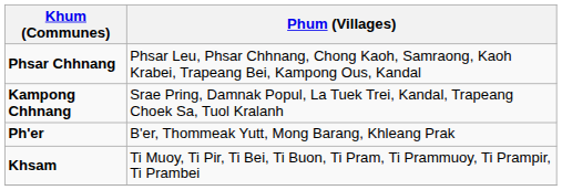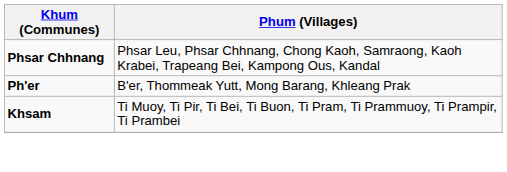- row: Kampong Chhnang | Srae Pring, Damnak Popul, La Tuek Trei, Kandal, Trapeang Choek Sa, Tuol Kralanh
